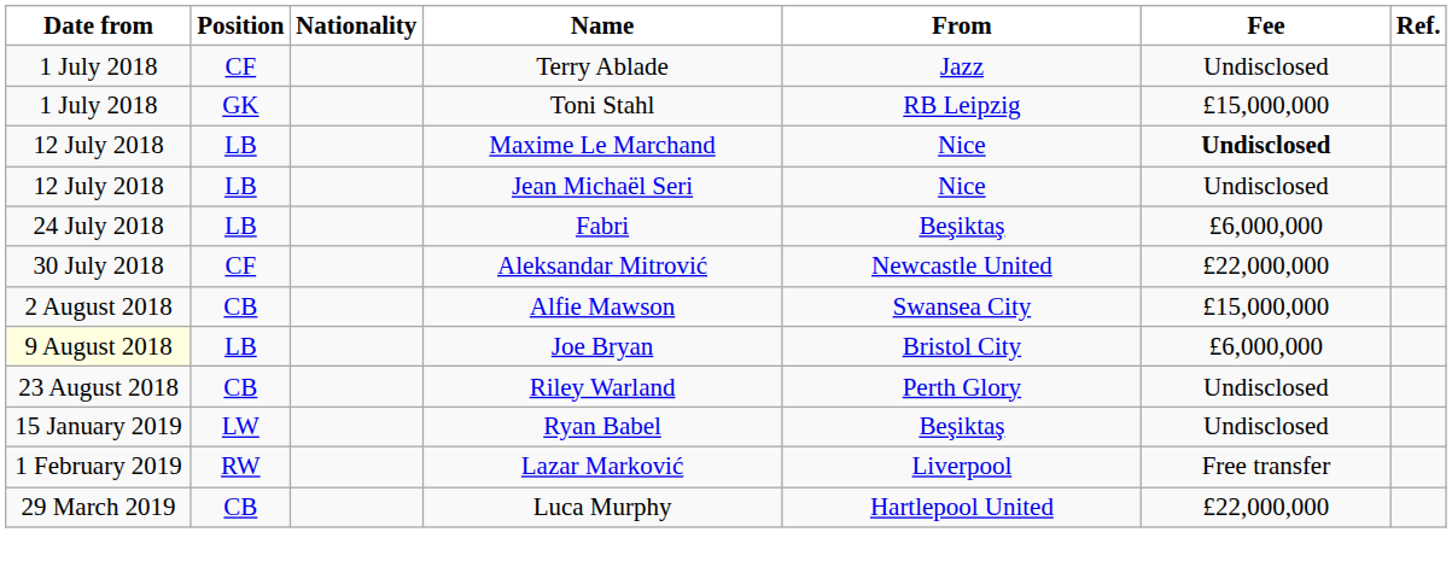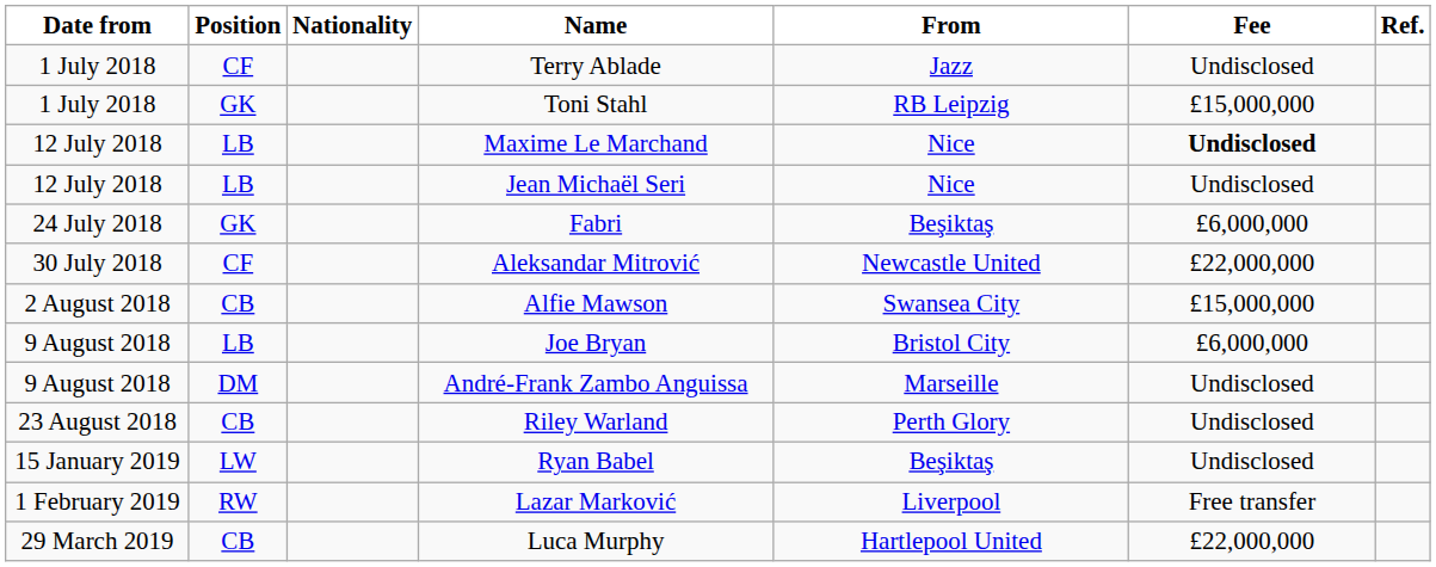Fabri | Position: LB -> GK
Joe Bryan | Date from: lightyellow background -> no background
+ row: 9 August 2018 | DM | André-Frank Zambo Anguissa | Marseille | Undisclosed
